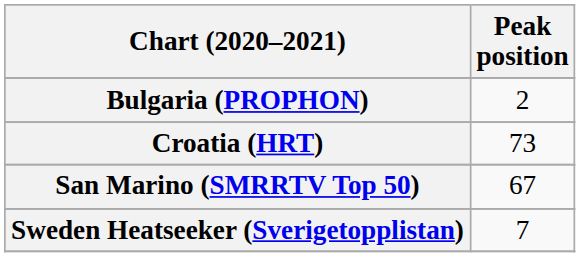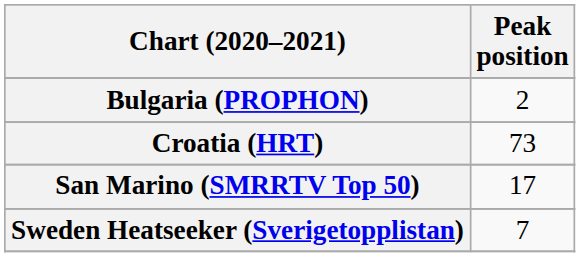San Marino (SMRRTV Top 50) | Peak position: 67 -> 17
